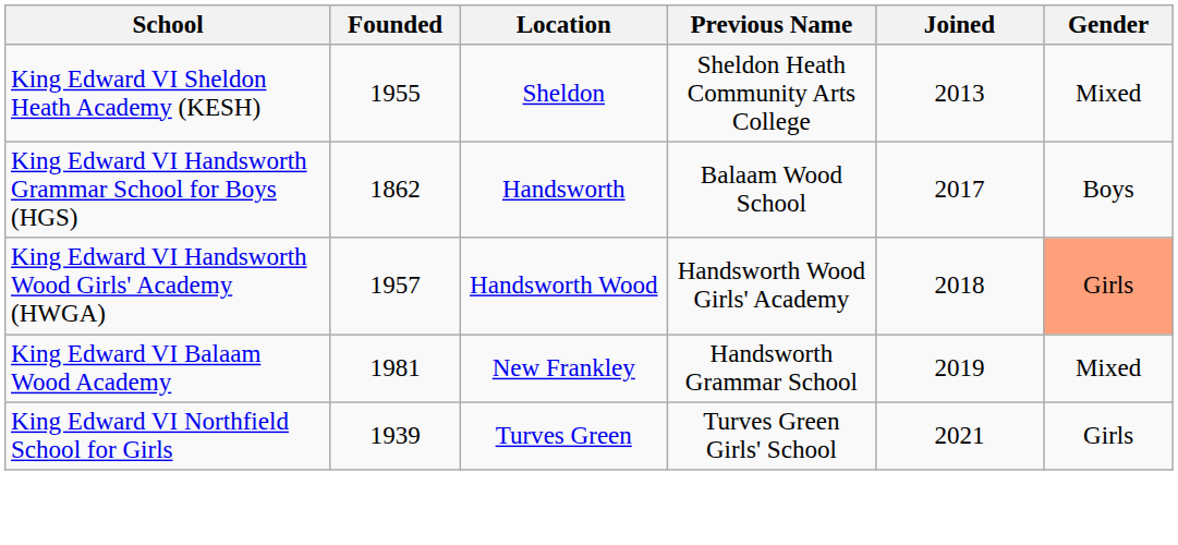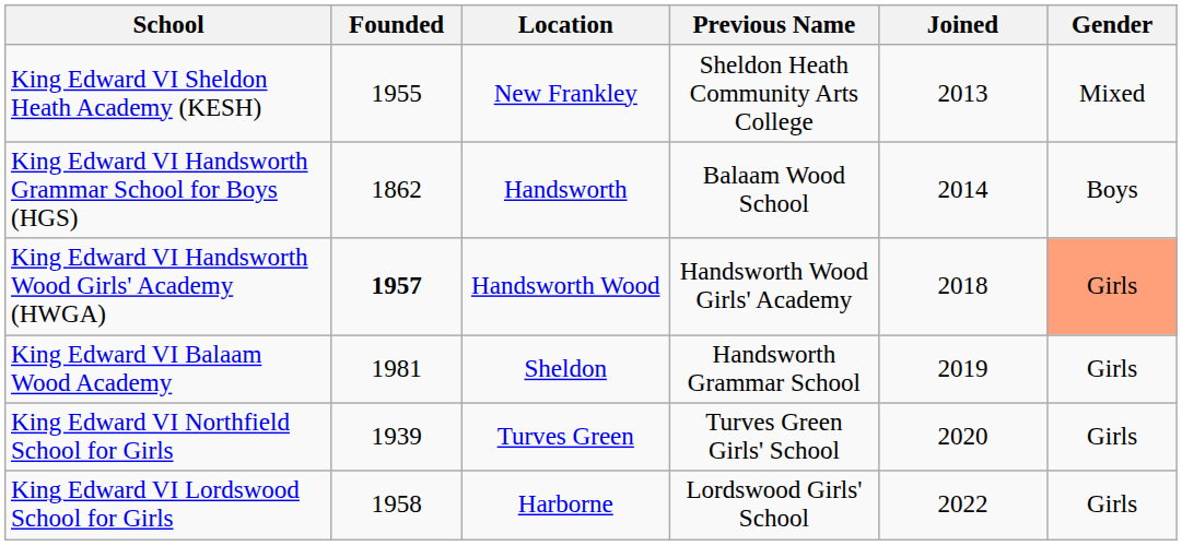King Edward VI Sheldon Heath Academy (KESH) | Location: Sheldon -> New Frankley
King Edward VI Handsworth Grammar School for Boys (HGS) | Joined: 2017 -> 2014
King Edward VI Handsworth Wood Girls' Academy (HWGA) | Founded: normal -> bold
King Edward VI Balaam Wood Academy | Location: New Frankley -> Sheldon
King Edward VI Balaam Wood Academy | Gender: Mixed -> Girls
King Edward VI Northfield School for Girls | Joined: 2021 -> 2020
+ row: King Edward VI Lordswood School for Girls | 1958 | Harborne | Lordswood Girls' School | 2022 | Girls
